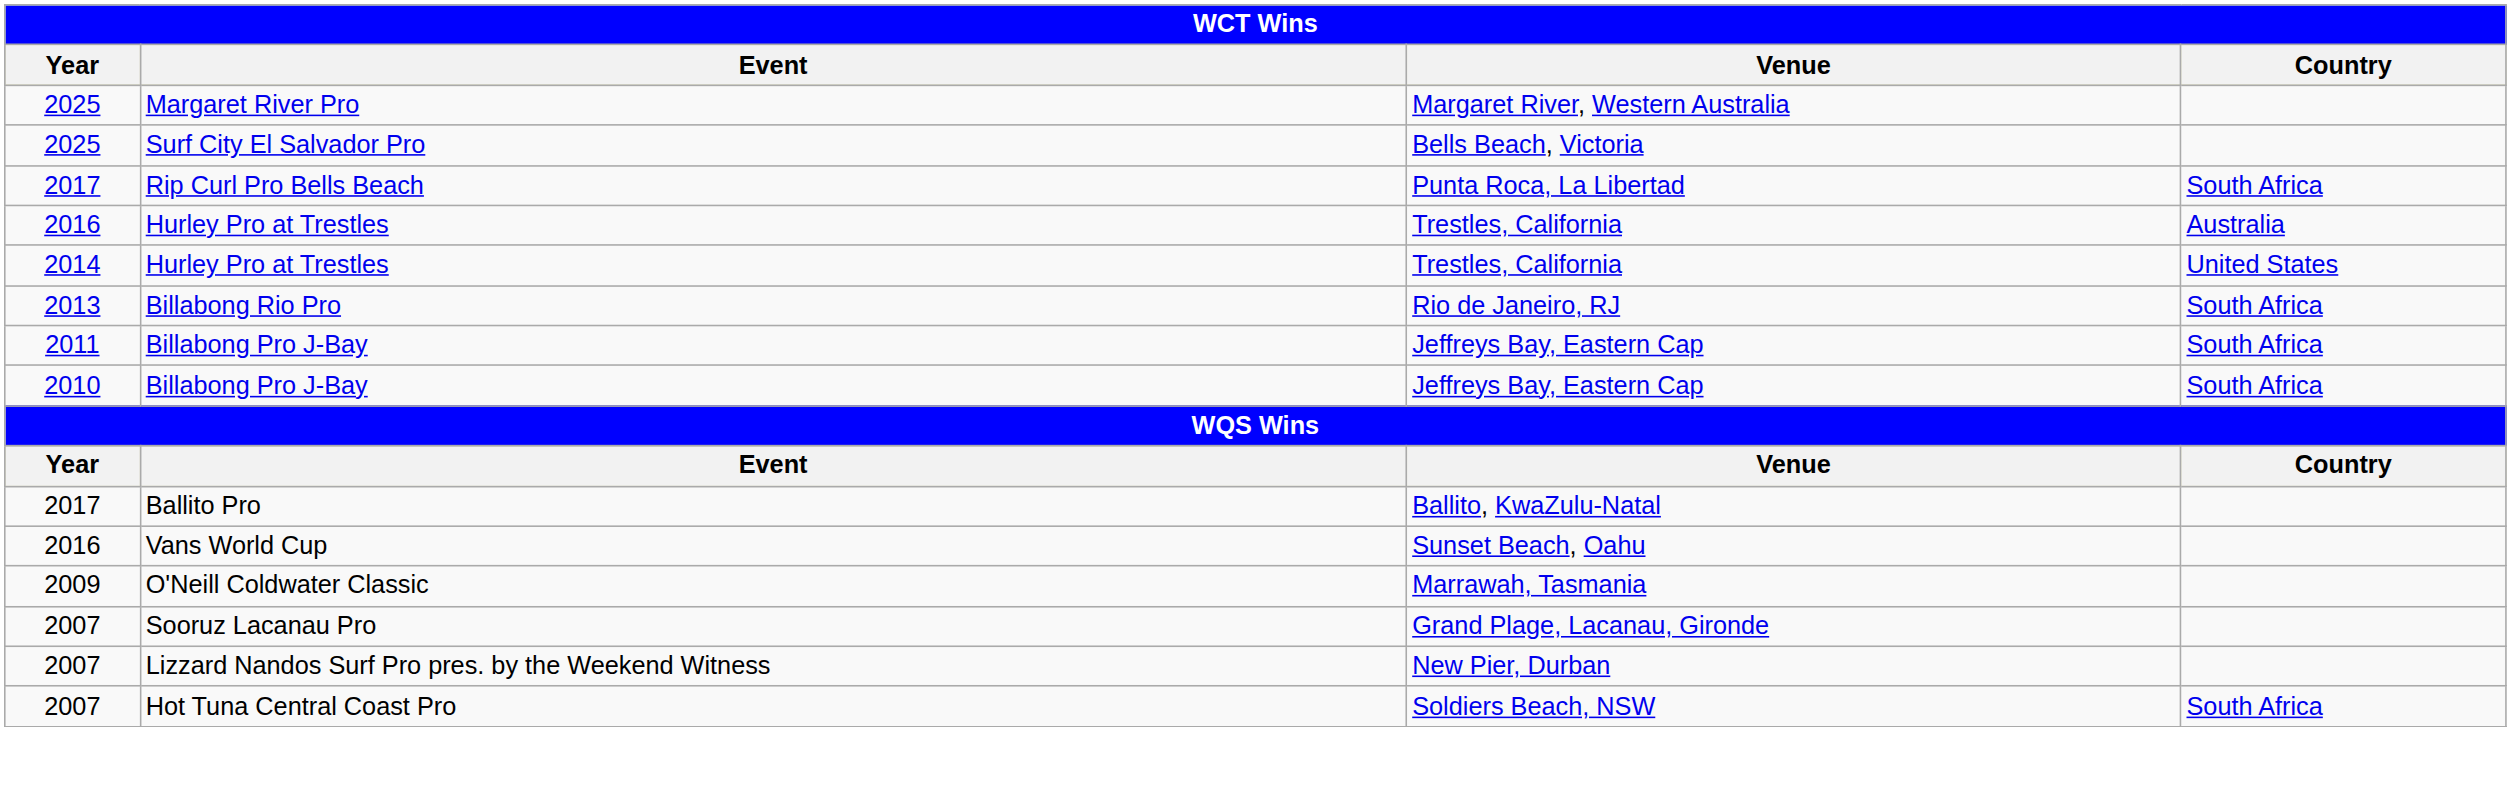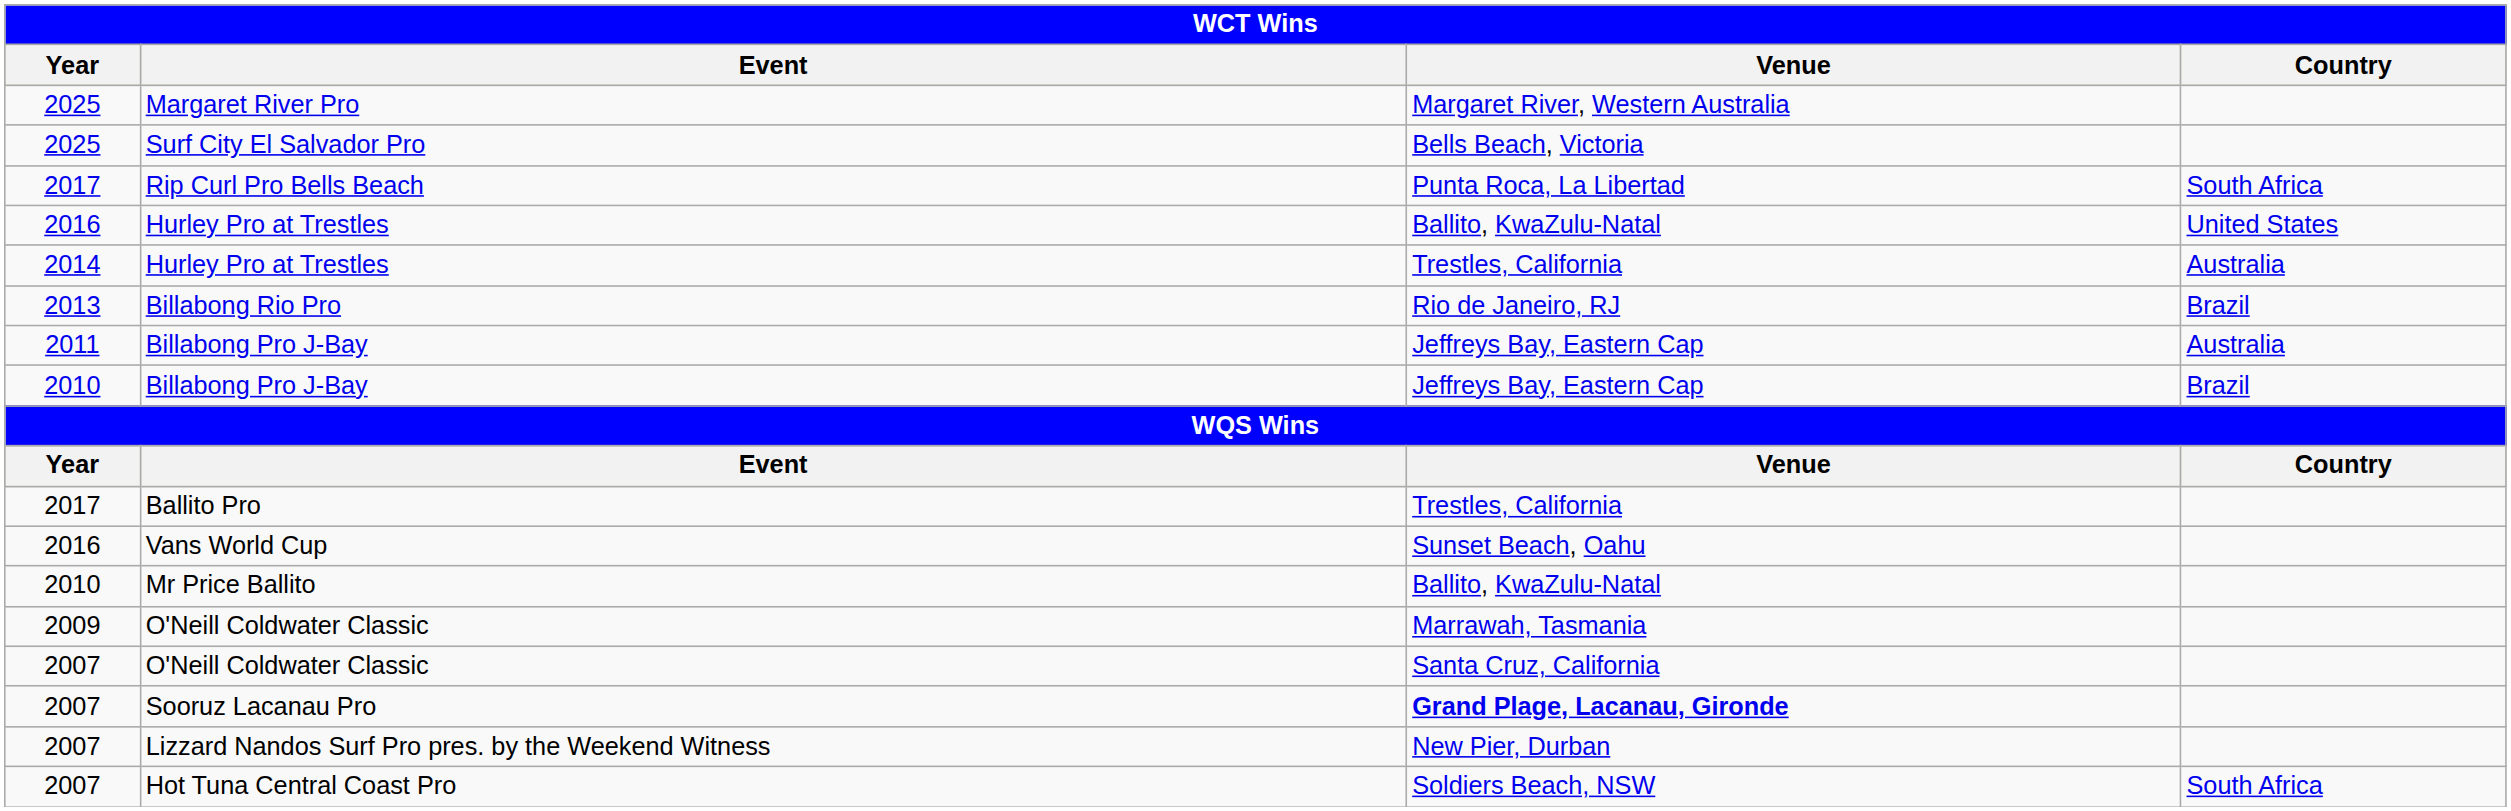2016 / Hurley Pro at Trestles | Venue: Trestles, California -> Ballito, KwaZulu-Natal
2016 / Hurley Pro at Trestles | Country: Australia -> United States
2014 / Hurley Pro at Trestles | Country: United States -> Australia
Billabong Rio Pro | Country: South Africa -> Brazil
2011 / Billabong Pro J-Bay | Country: South Africa -> Australia
2010 / Billabong Pro J-Bay | Country: South Africa -> Brazil
Ballito Pro | Venue: Ballito, KwaZulu-Natal -> Trestles, California
+ row: 2010 | Mr Price Ballito | Ballito, KwaZulu-Natal
+ row: 2007 | O'Neill Coldwater Classic | Santa Cruz, California
Sooruz Lacanau Pro | Venue: normal -> bold
